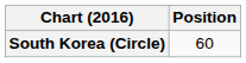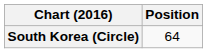South Korea (Circle) | Position: 60 -> 64
